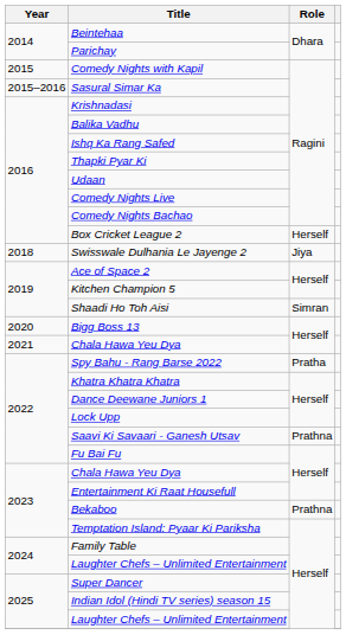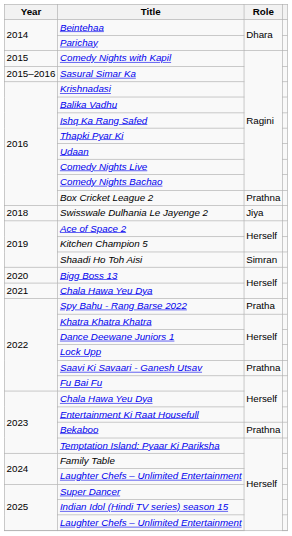Box Cricket League 2 | Role: Herself -> Prathna
